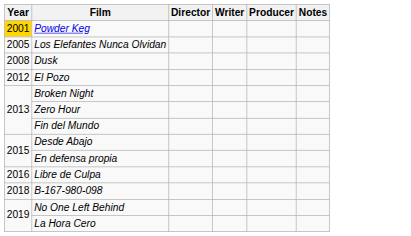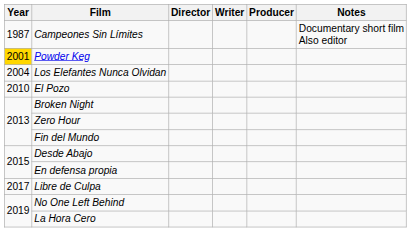+ row: 1987 | Campeones Sin Límites | Documentary short film Also editor
Los Elefantes Nunca Olvidan | Year: 2005 -> 2004
- row: 2008 | Dusk
El Pozo | Year: 2012 -> 2010
Libre de Culpa | Year: 2016 -> 2017
- row: 2018 | B-167-980-098
